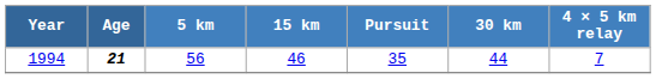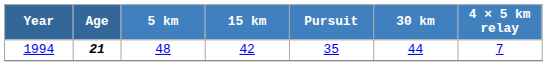1994 | 5 km: 56 -> 48
1994 | 15 km: 46 -> 42
